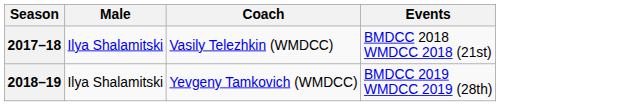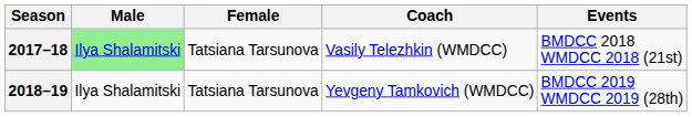+ column: Female | Tatsiana Tarsunova | Tatsiana Tarsunova
2017–18 | Male: no background -> lightgreen background
